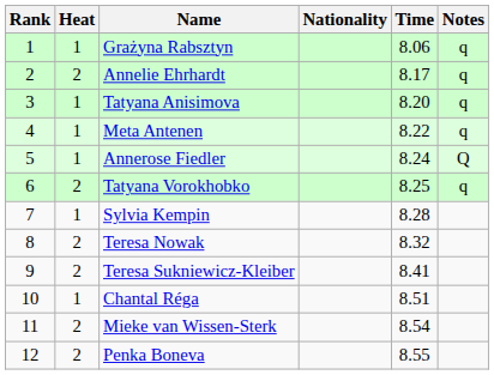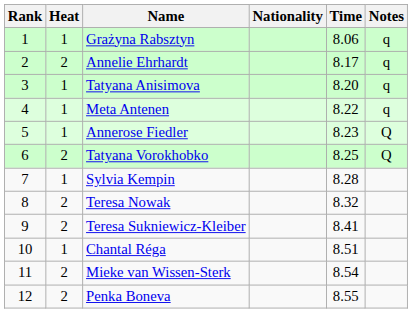Annerose Fiedler | Time: 8.24 -> 8.23
Tatyana Vorokhobko | Notes: q -> Q
